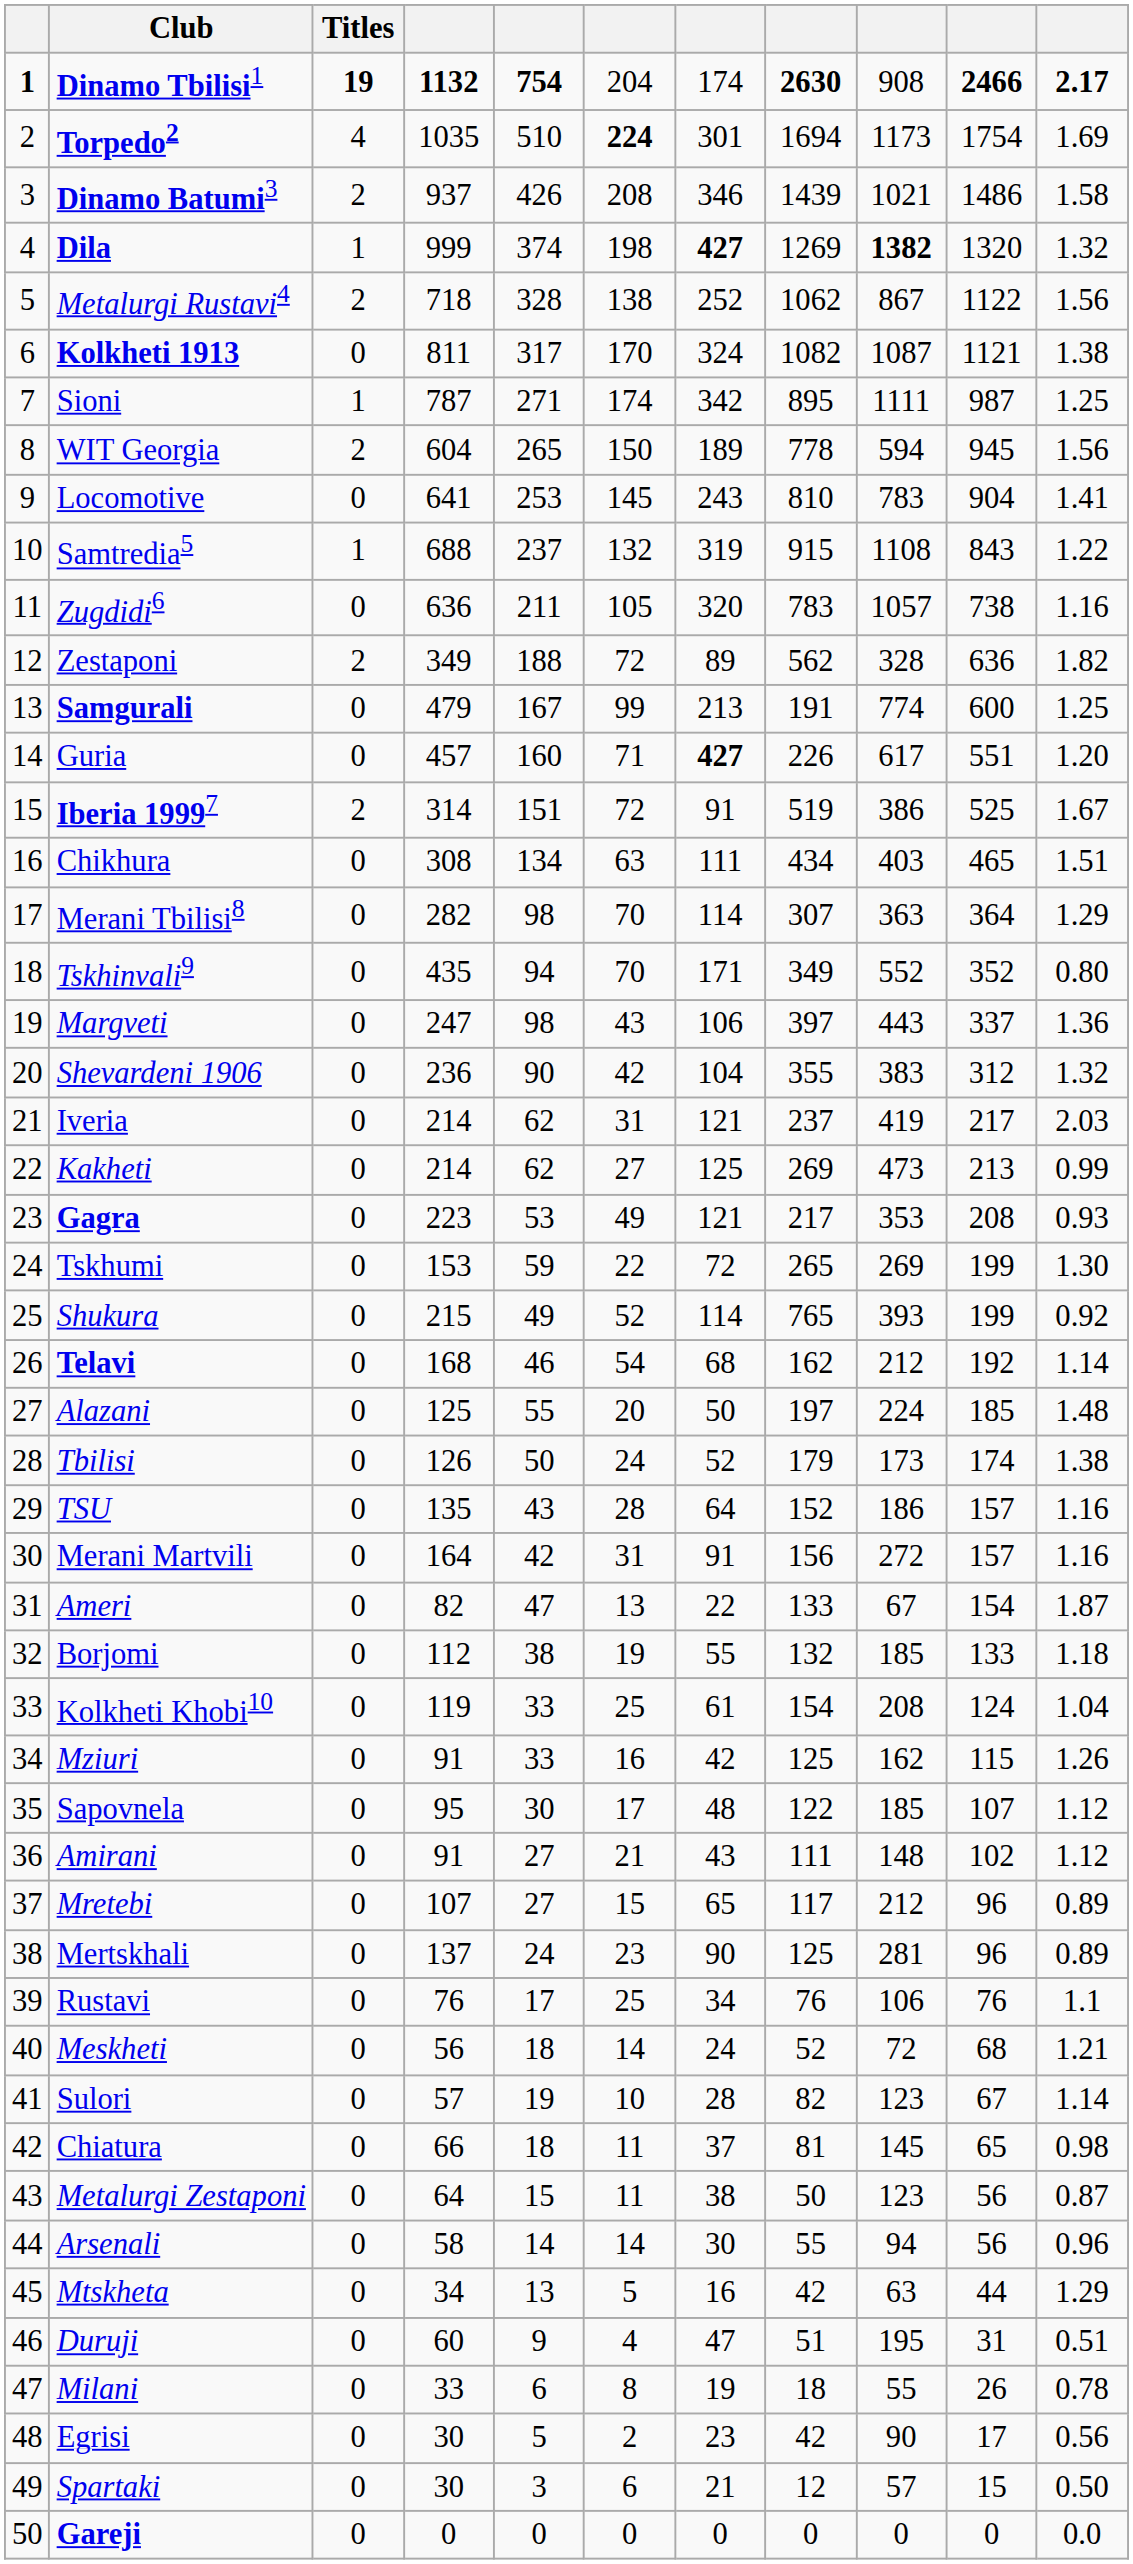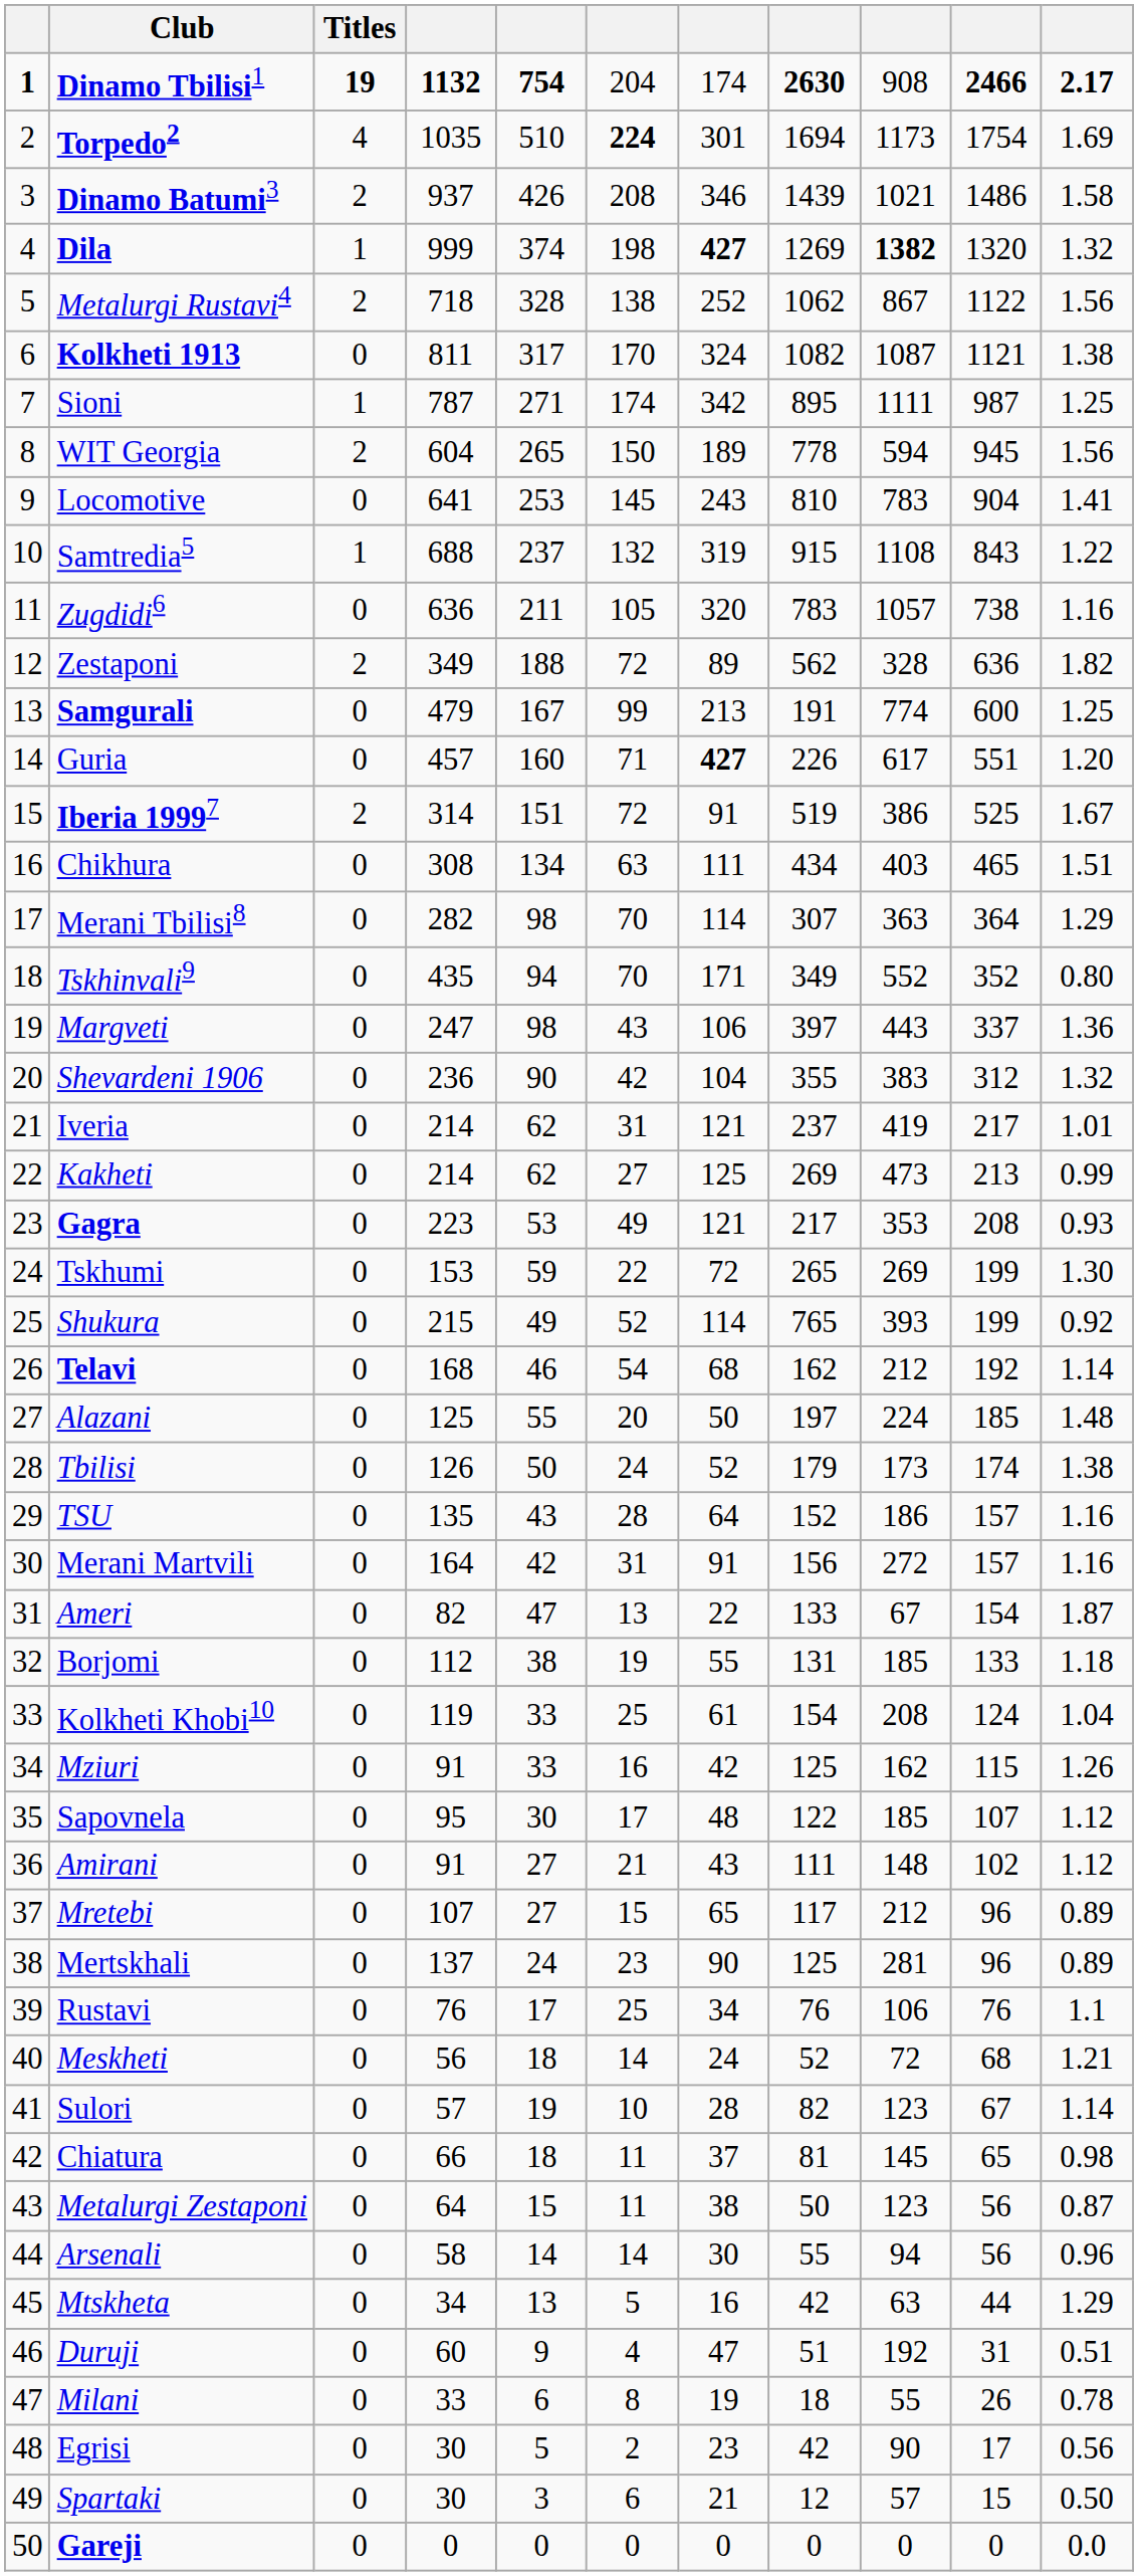Iveria | column 11: 2.03 -> 1.01
Borjomi | column 8: 132 -> 131
Duruji | column 9: 195 -> 192
